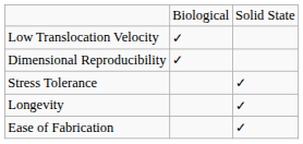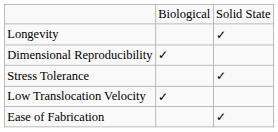rows swapped: Low Translocation Velocity <-> Longevity
